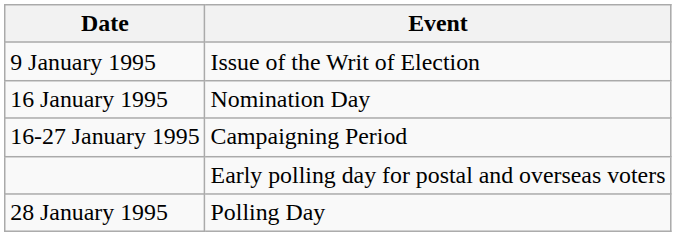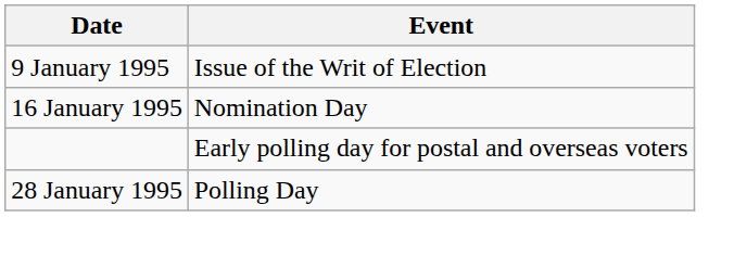- row: 16-27 January 1995 | Campaigning Period
